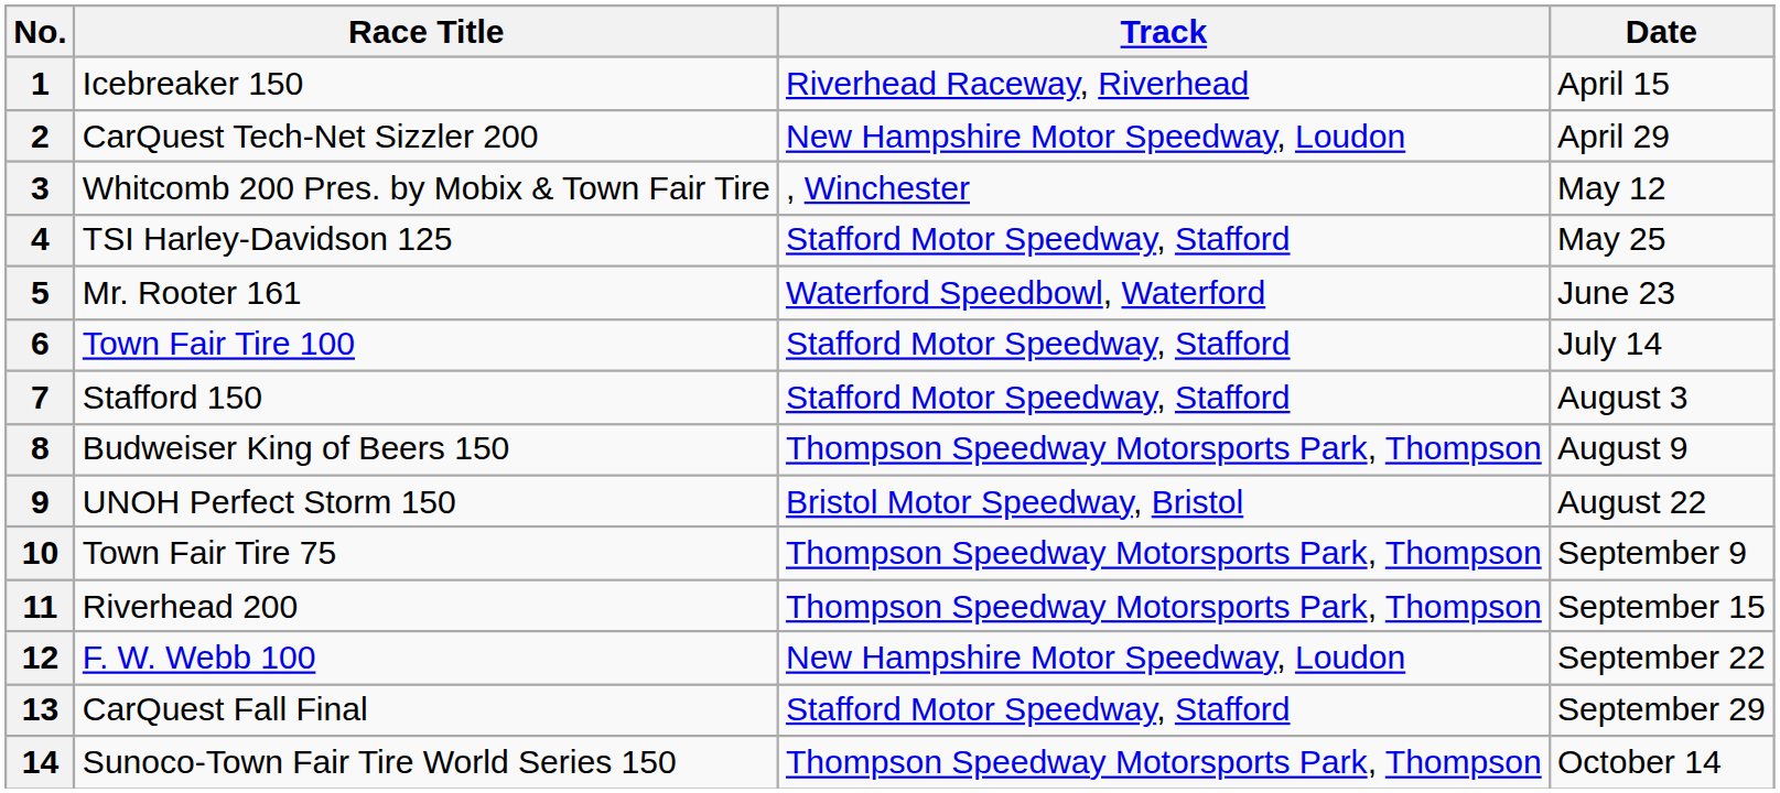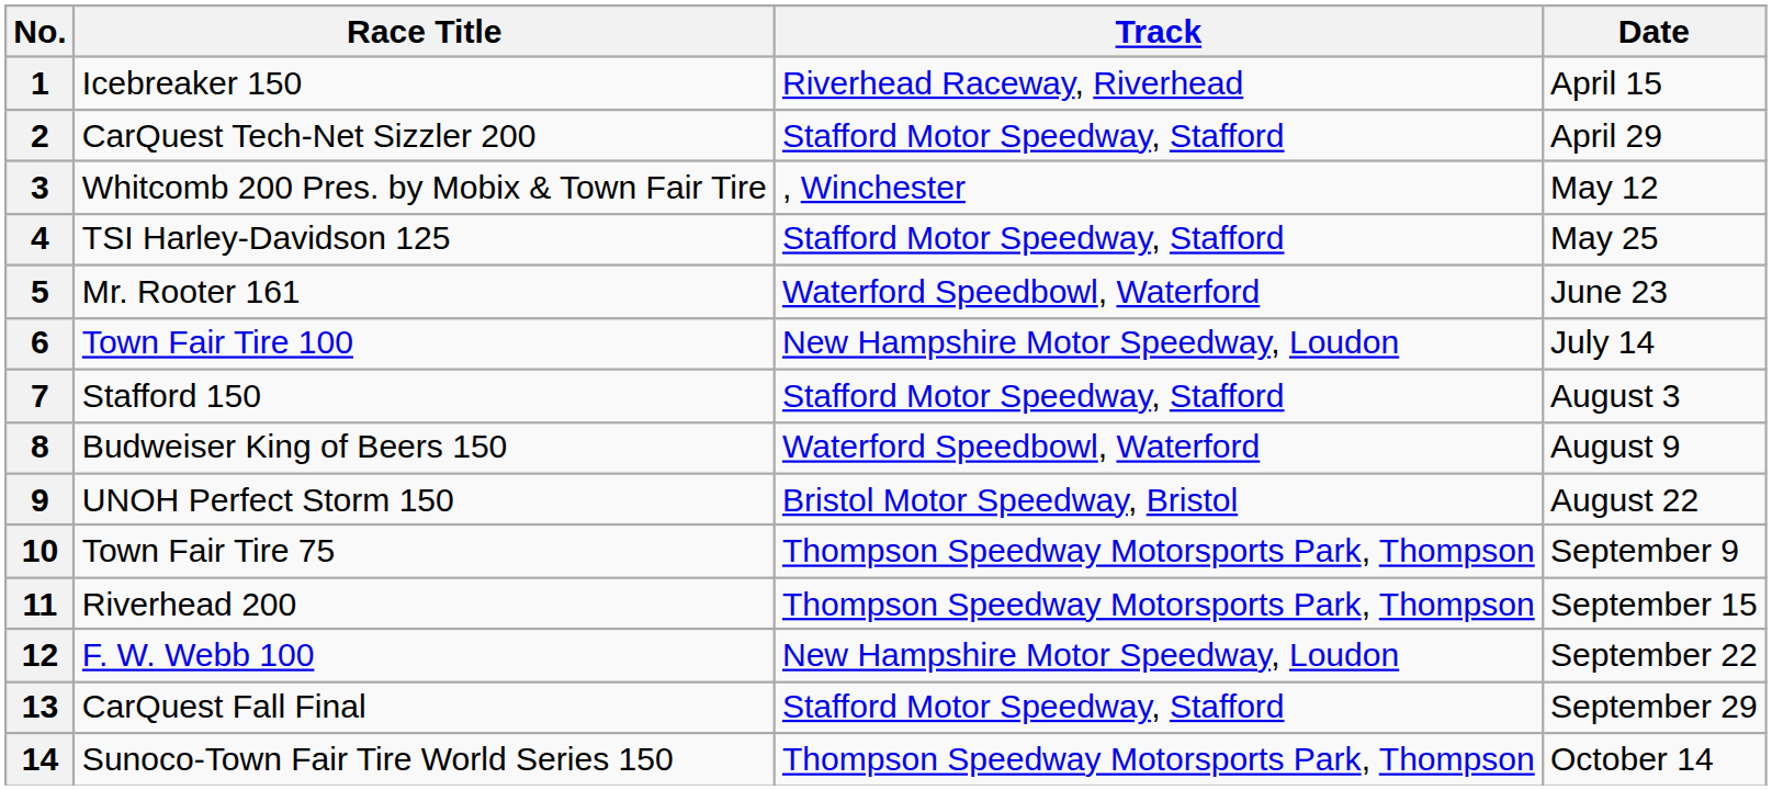2 | Track: New Hampshire Motor Speedway, Loudon -> Stafford Motor Speedway, Stafford
6 | Track: Stafford Motor Speedway, Stafford -> New Hampshire Motor Speedway, Loudon
8 | Track: Thompson Speedway Motorsports Park, Thompson -> Waterford Speedbowl, Waterford
